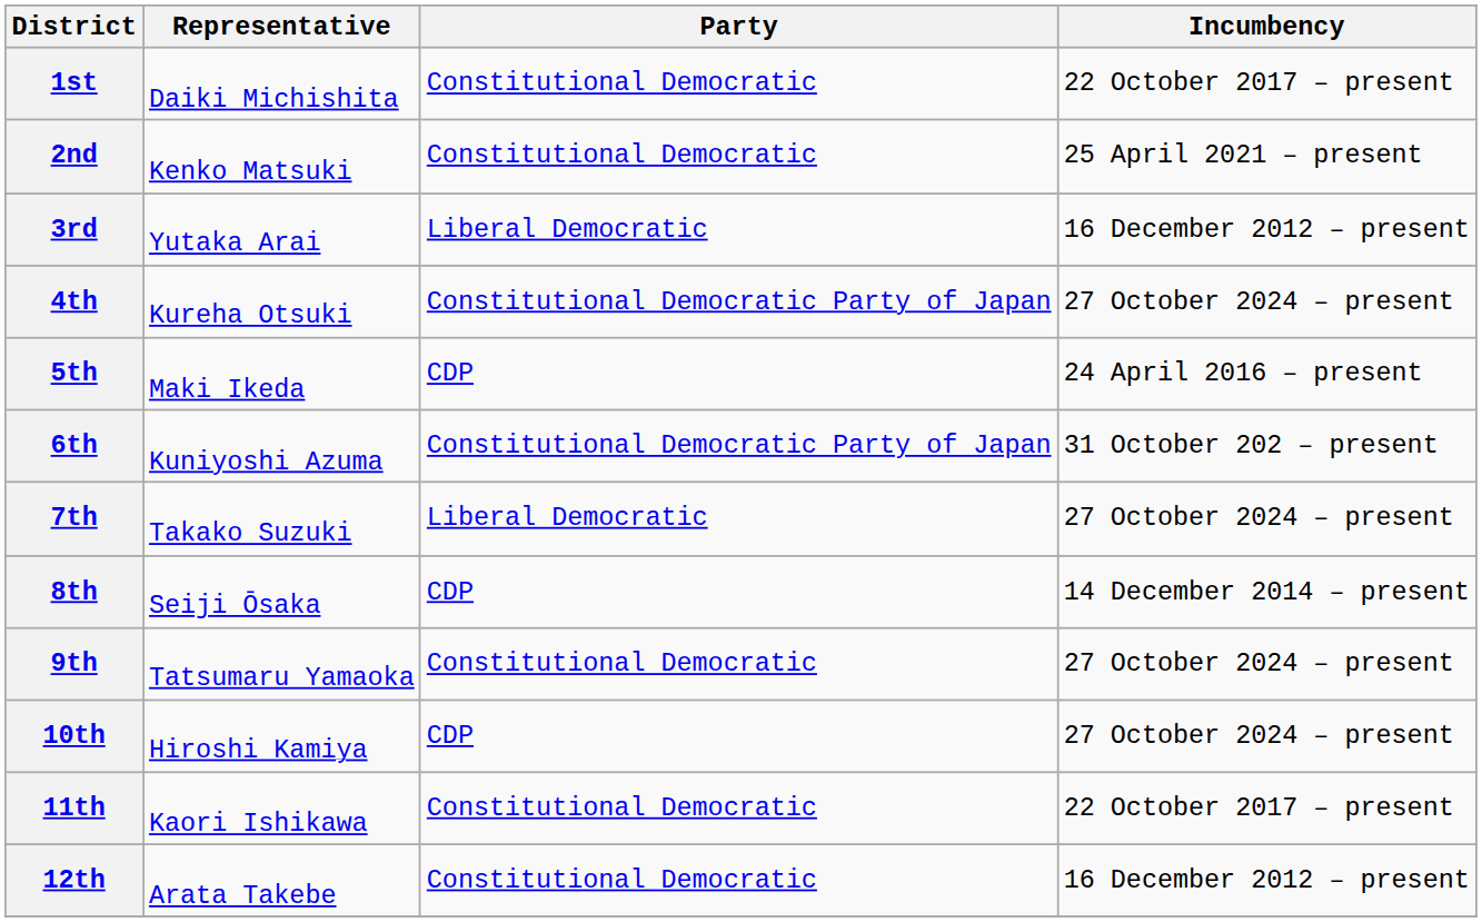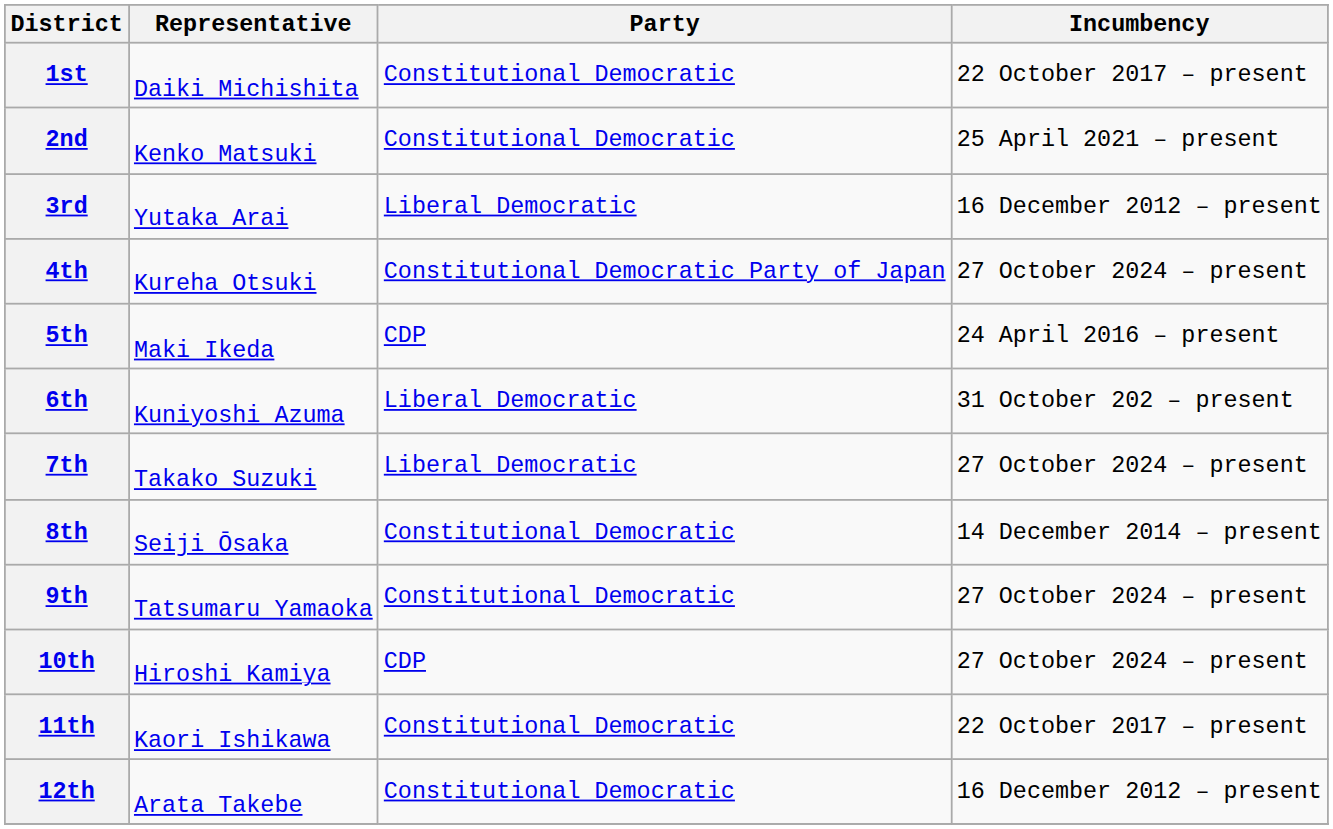6th | Party: Constitutional Democratic Party of Japan -> Liberal Democratic
8th | Party: CDP -> Constitutional Democratic
